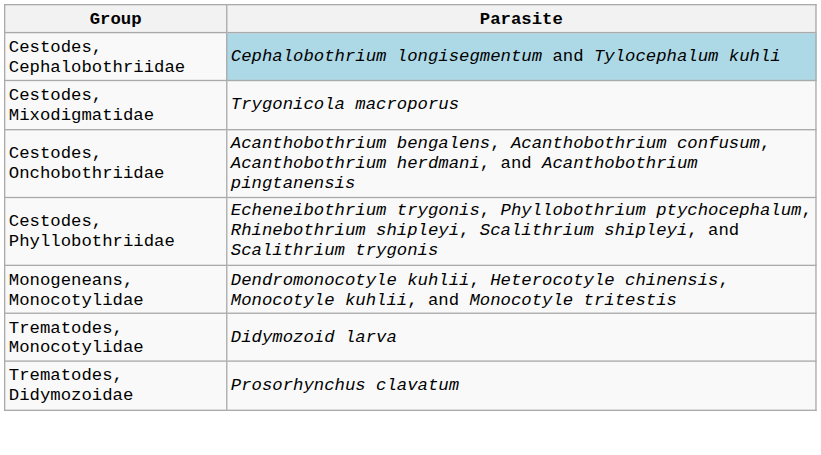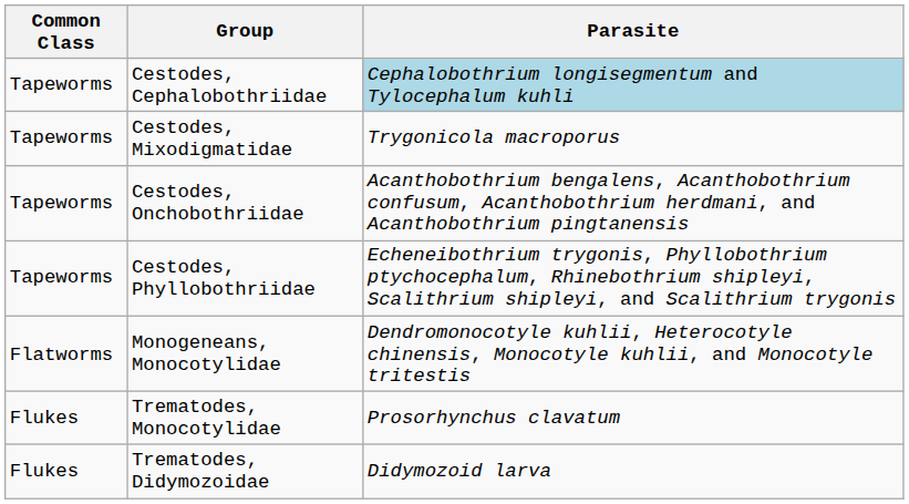+ column: Common Class | Tapeworms | Tapeworms | Tapeworms | Tapeworms | Flatworms | Flukes | Flukes
Trematodes, Monocotylidae | Parasite: Didymozoid larva -> Prosorhynchus clavatum
Trematodes, Didymozoidae | Parasite: Prosorhynchus clavatum -> Didymozoid larva
